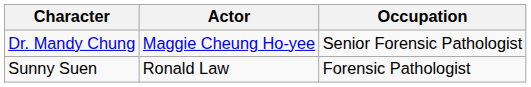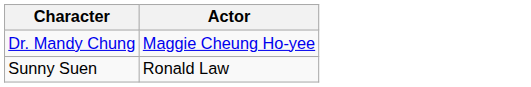- column: Occupation | Senior Forensic Pathologist | Forensic Pathologist
